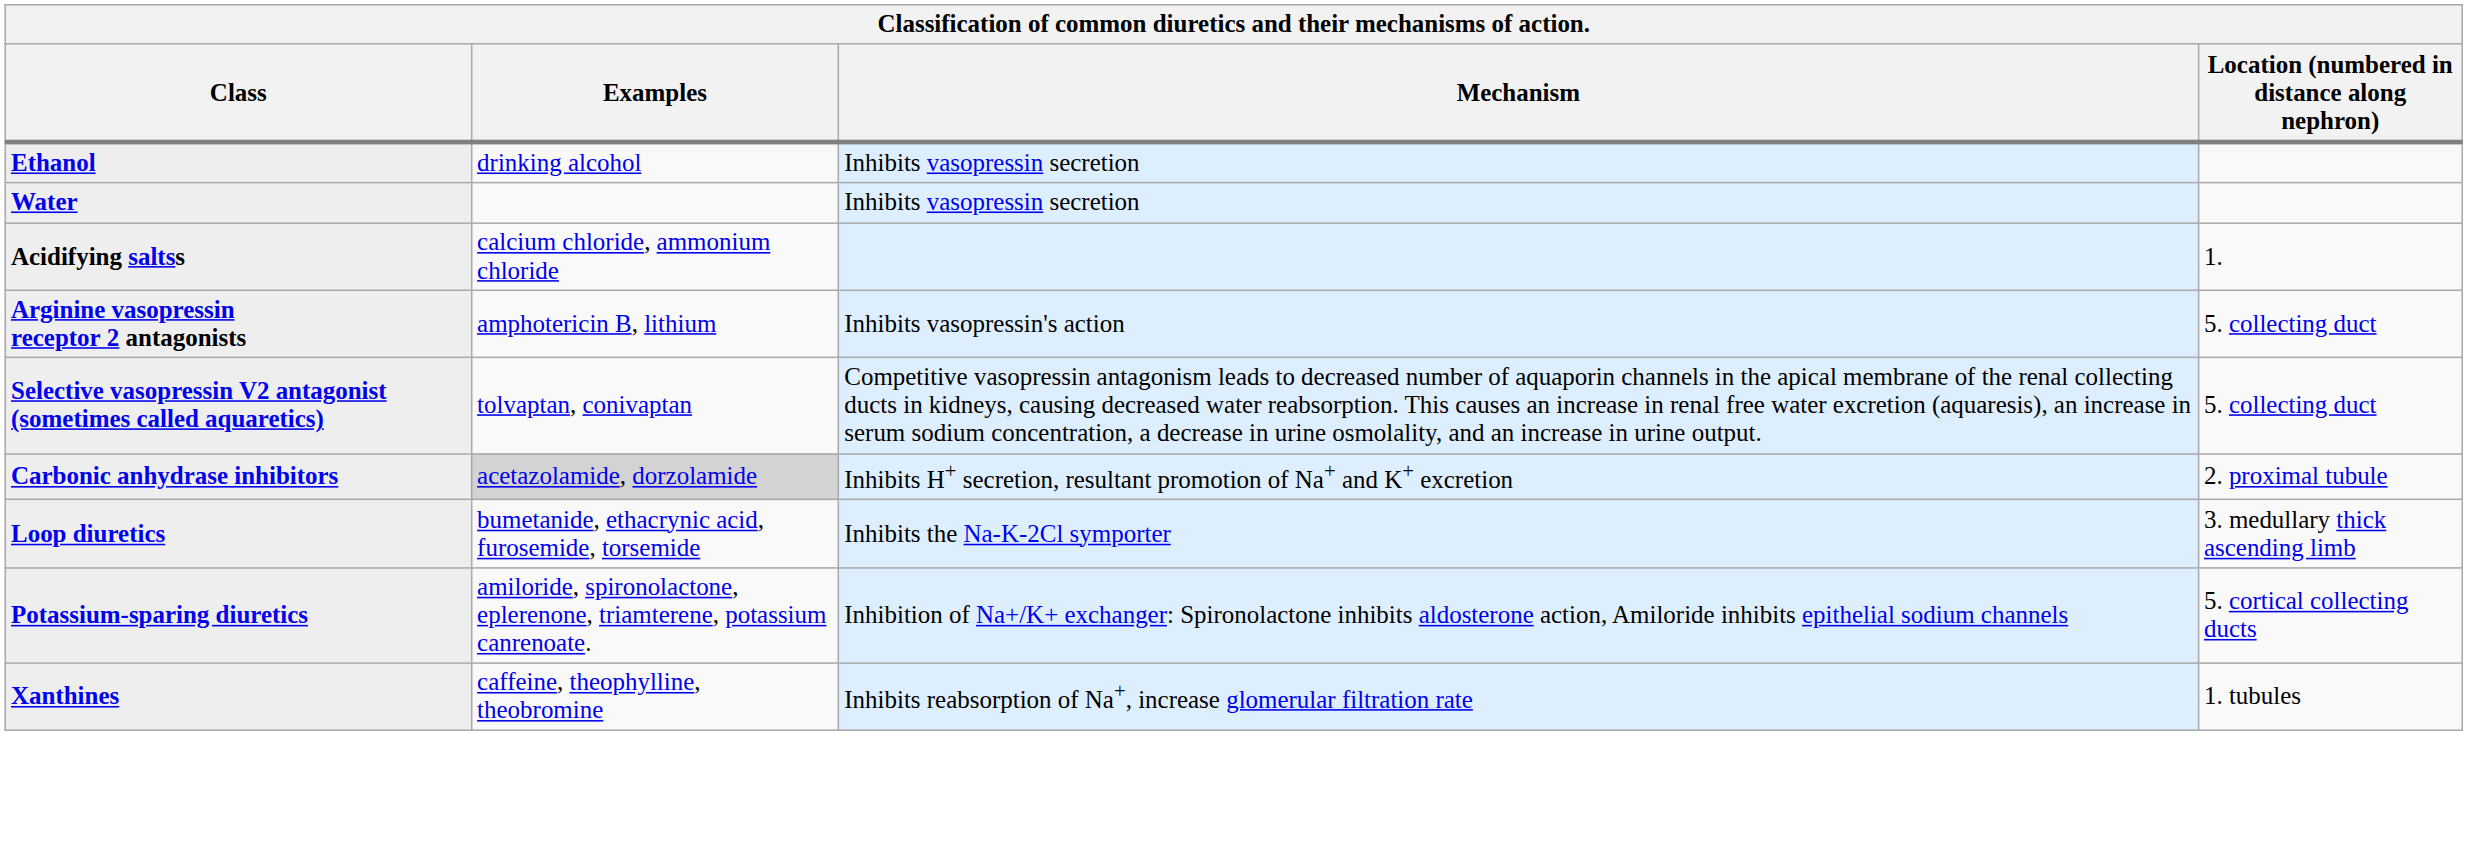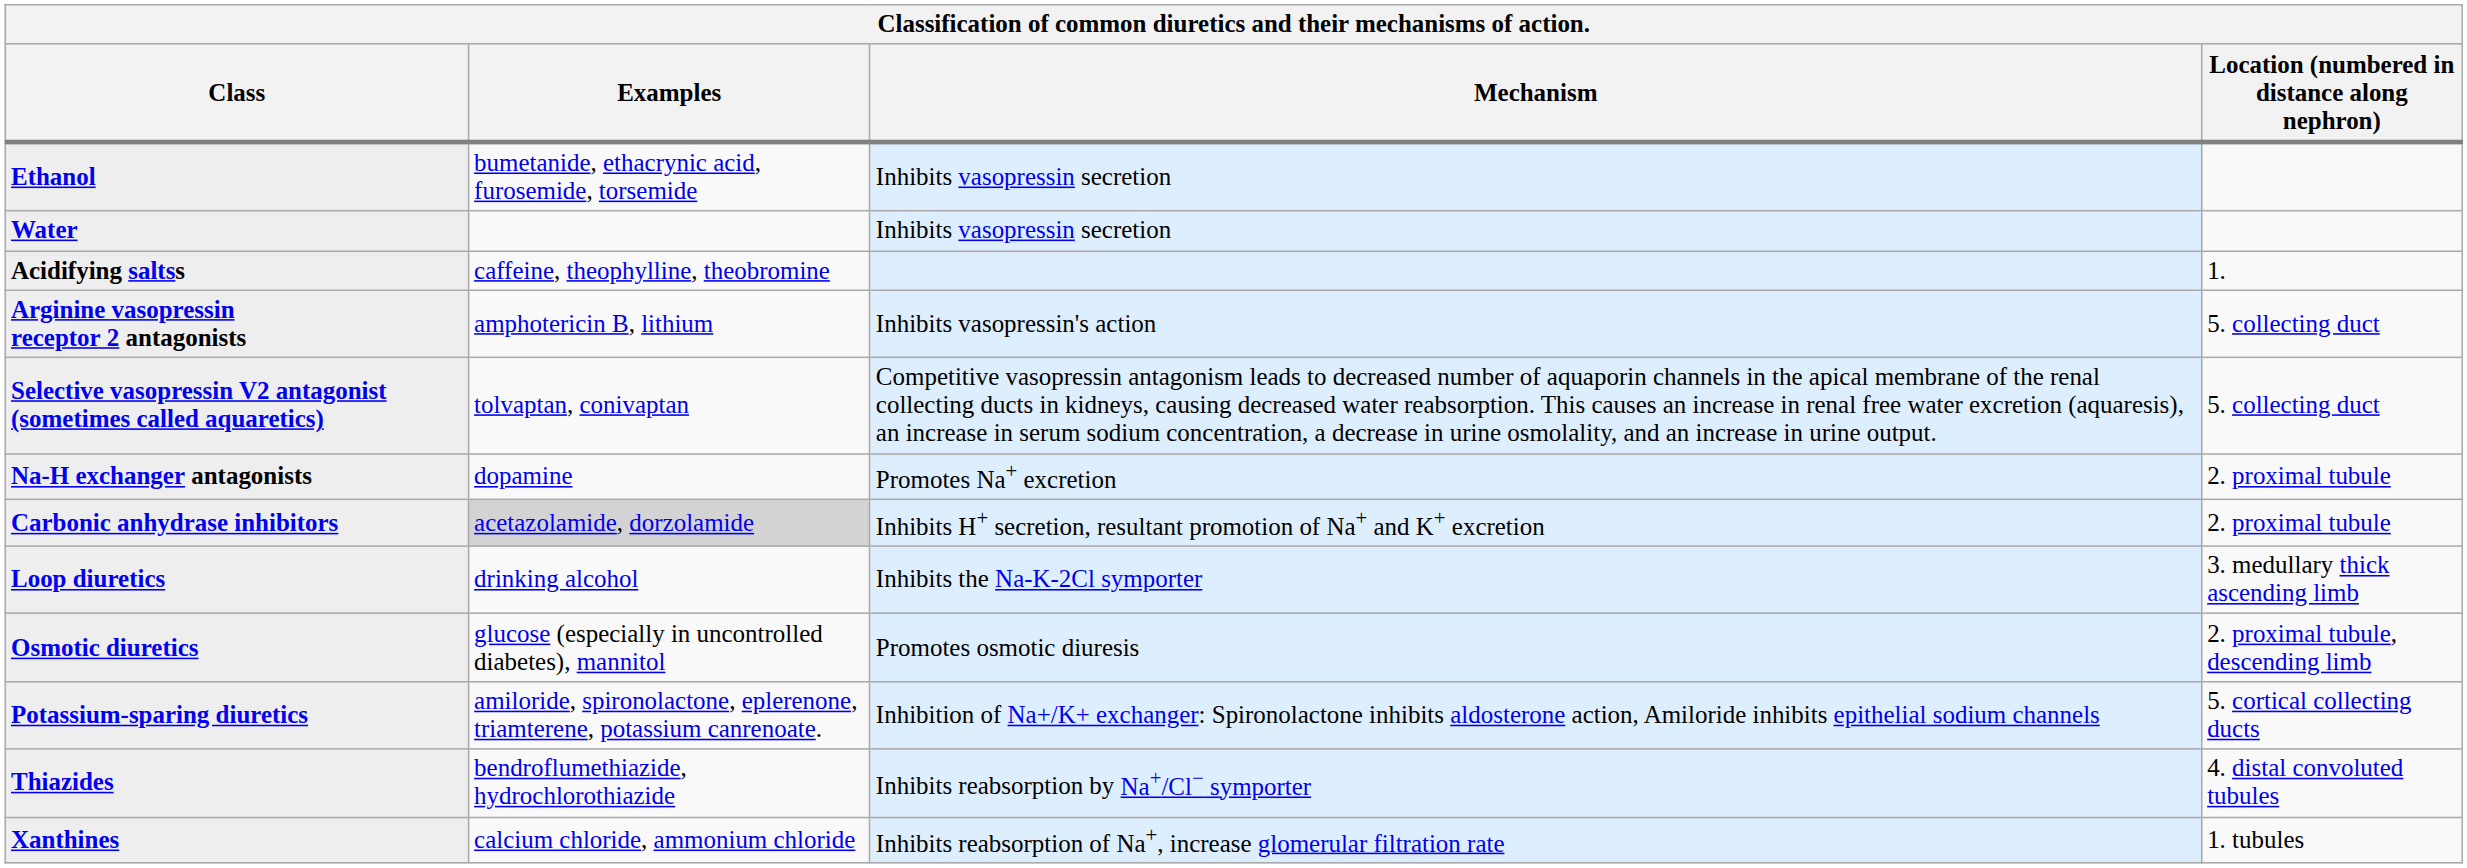Ethanol | Examples: drinking alcohol -> bumetanide, ethacrynic acid, furosemide, torsemide
Acidifying saltss | Examples: calcium chloride, ammonium chloride -> caffeine, theophylline, theobromine
+ row: Na-H exchanger antagonists | dopamine | Promotes Na+ excretion | 2. proximal tubule
Loop diuretics | Examples: bumetanide, ethacrynic acid, furosemide, torsemide -> drinking alcohol
+ row: Osmotic diuretics | glucose (especially in uncontrolled diabetes), mannitol | Promotes osmotic diuresis | 2. proximal tubule, descending limb
+ row: Thiazides | bendroflumethiazide, hydrochlorothiazide | Inhibits reabsorption by Na+/Cl− symporter | 4. distal convoluted tubules
Xanthines | Examples: caffeine, theophylline, theobromine -> calcium chloride, ammonium chloride
